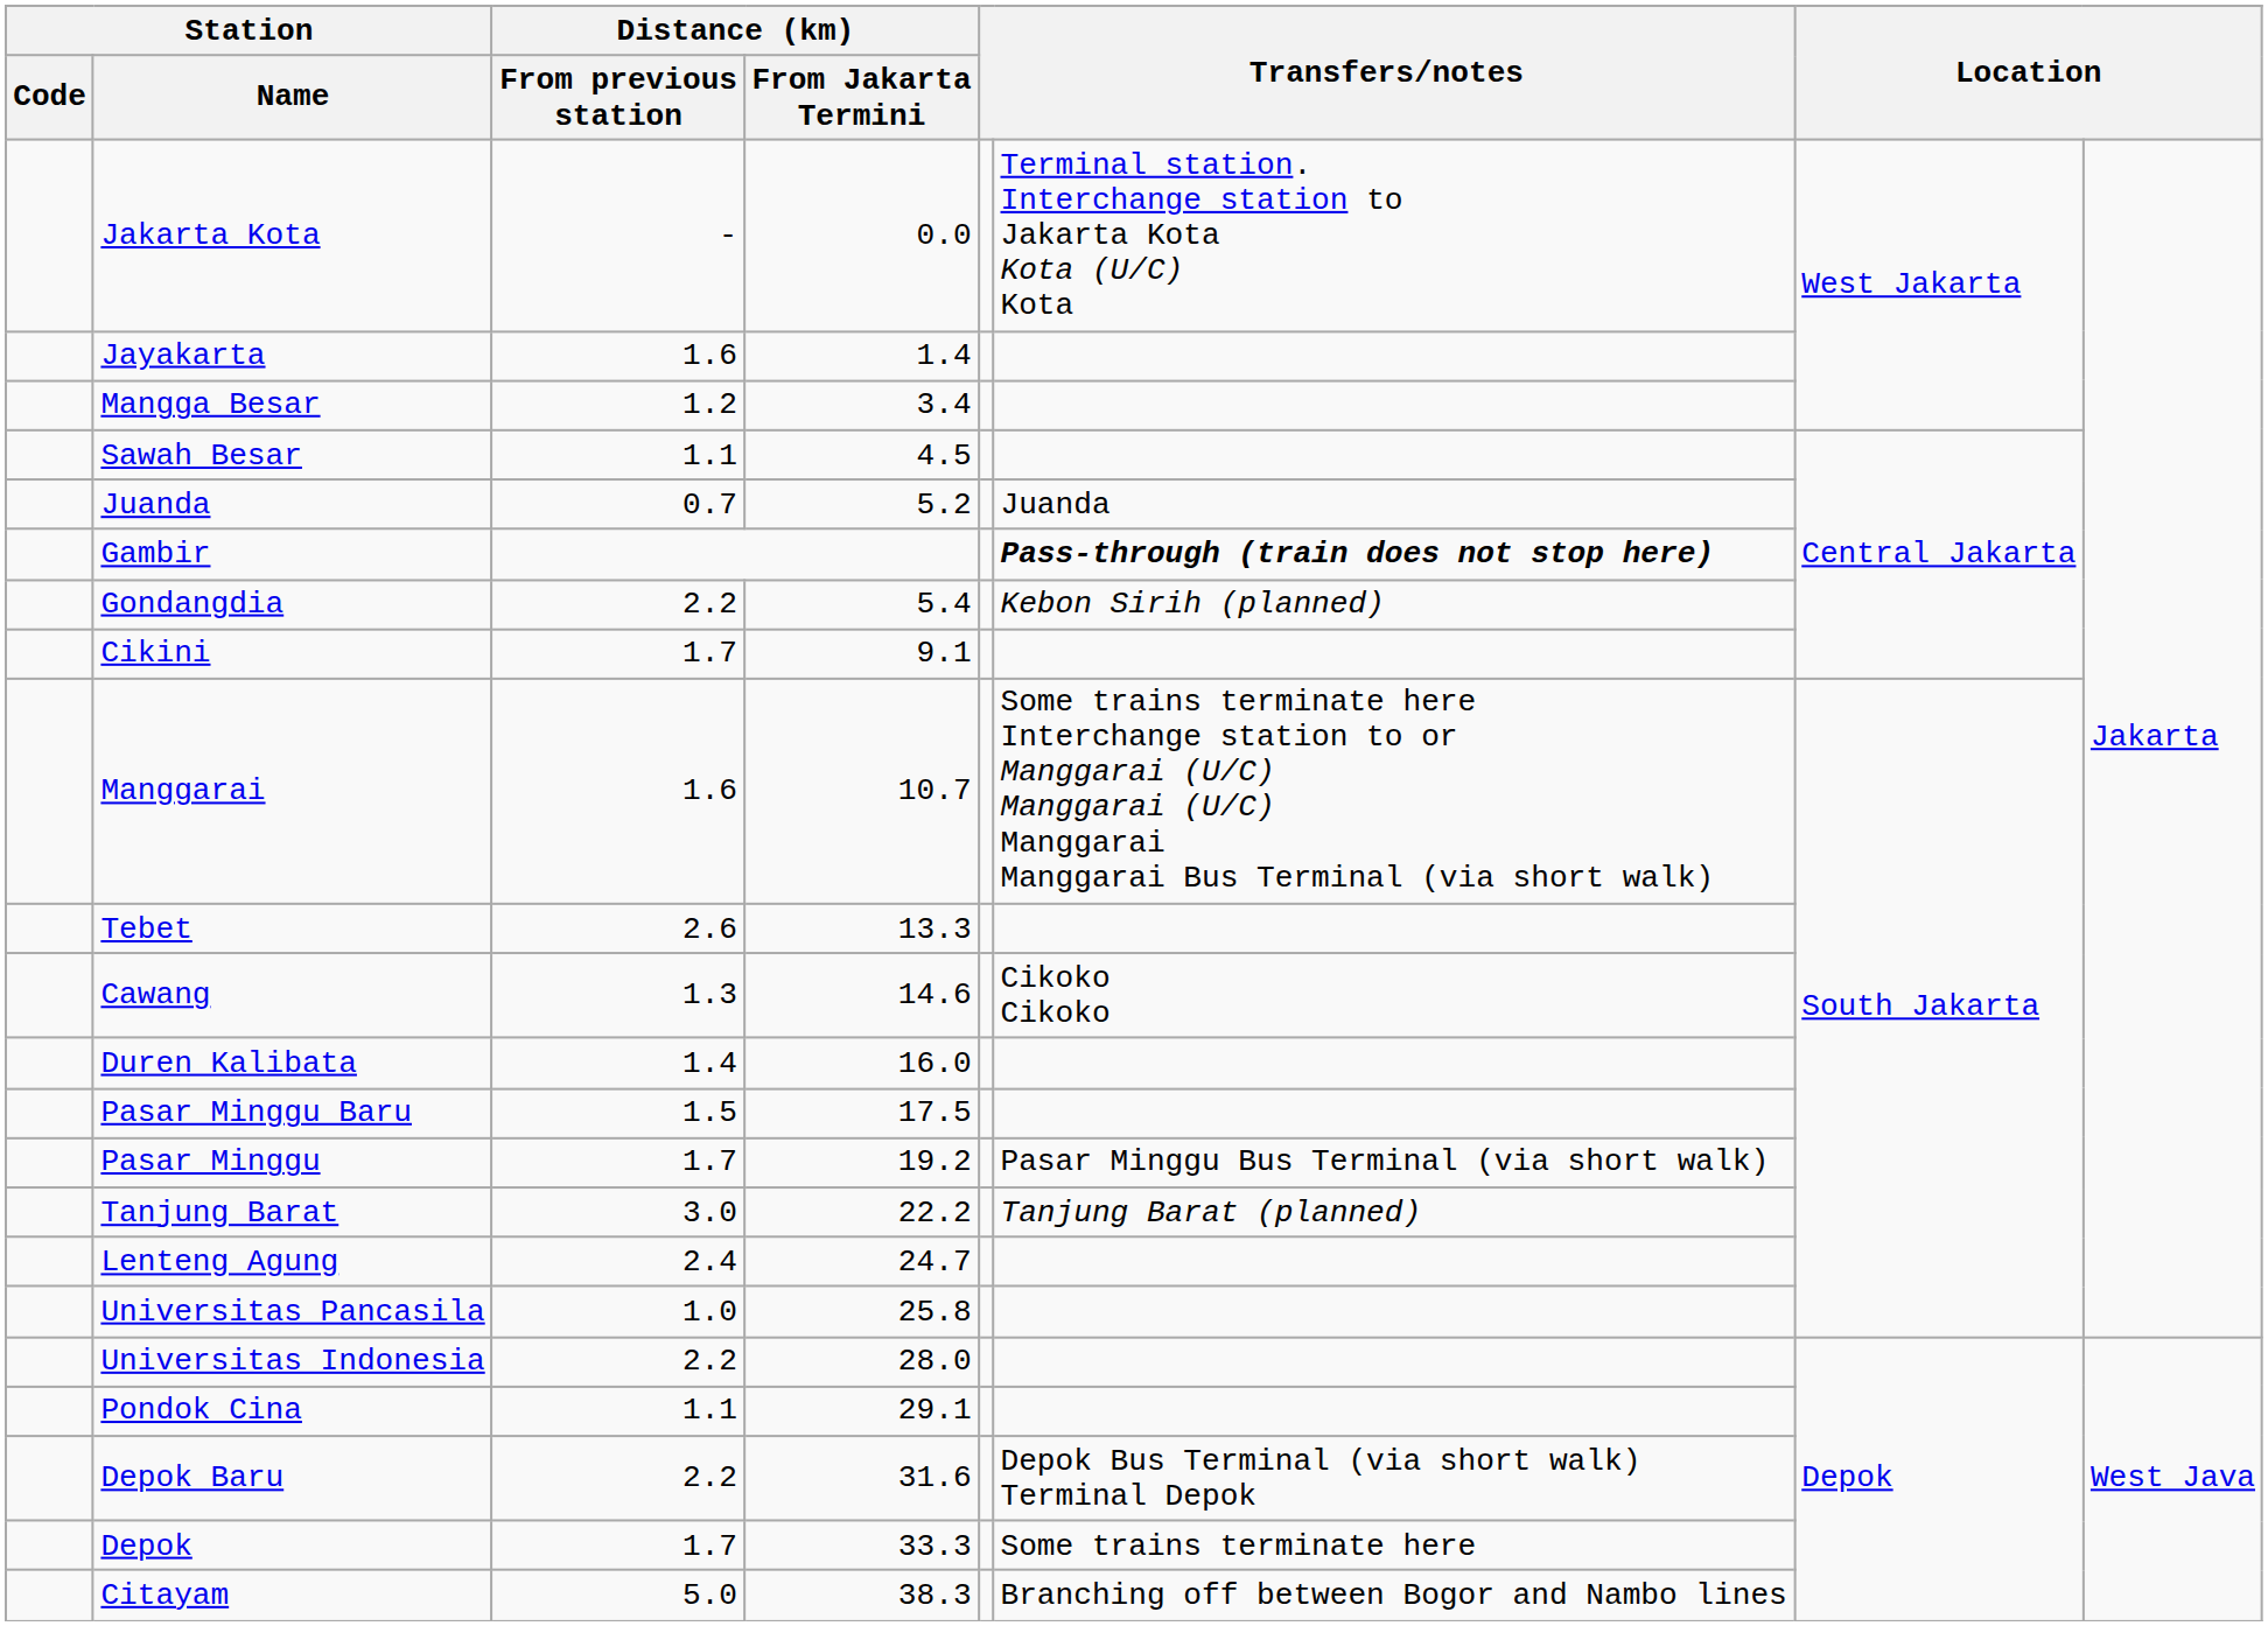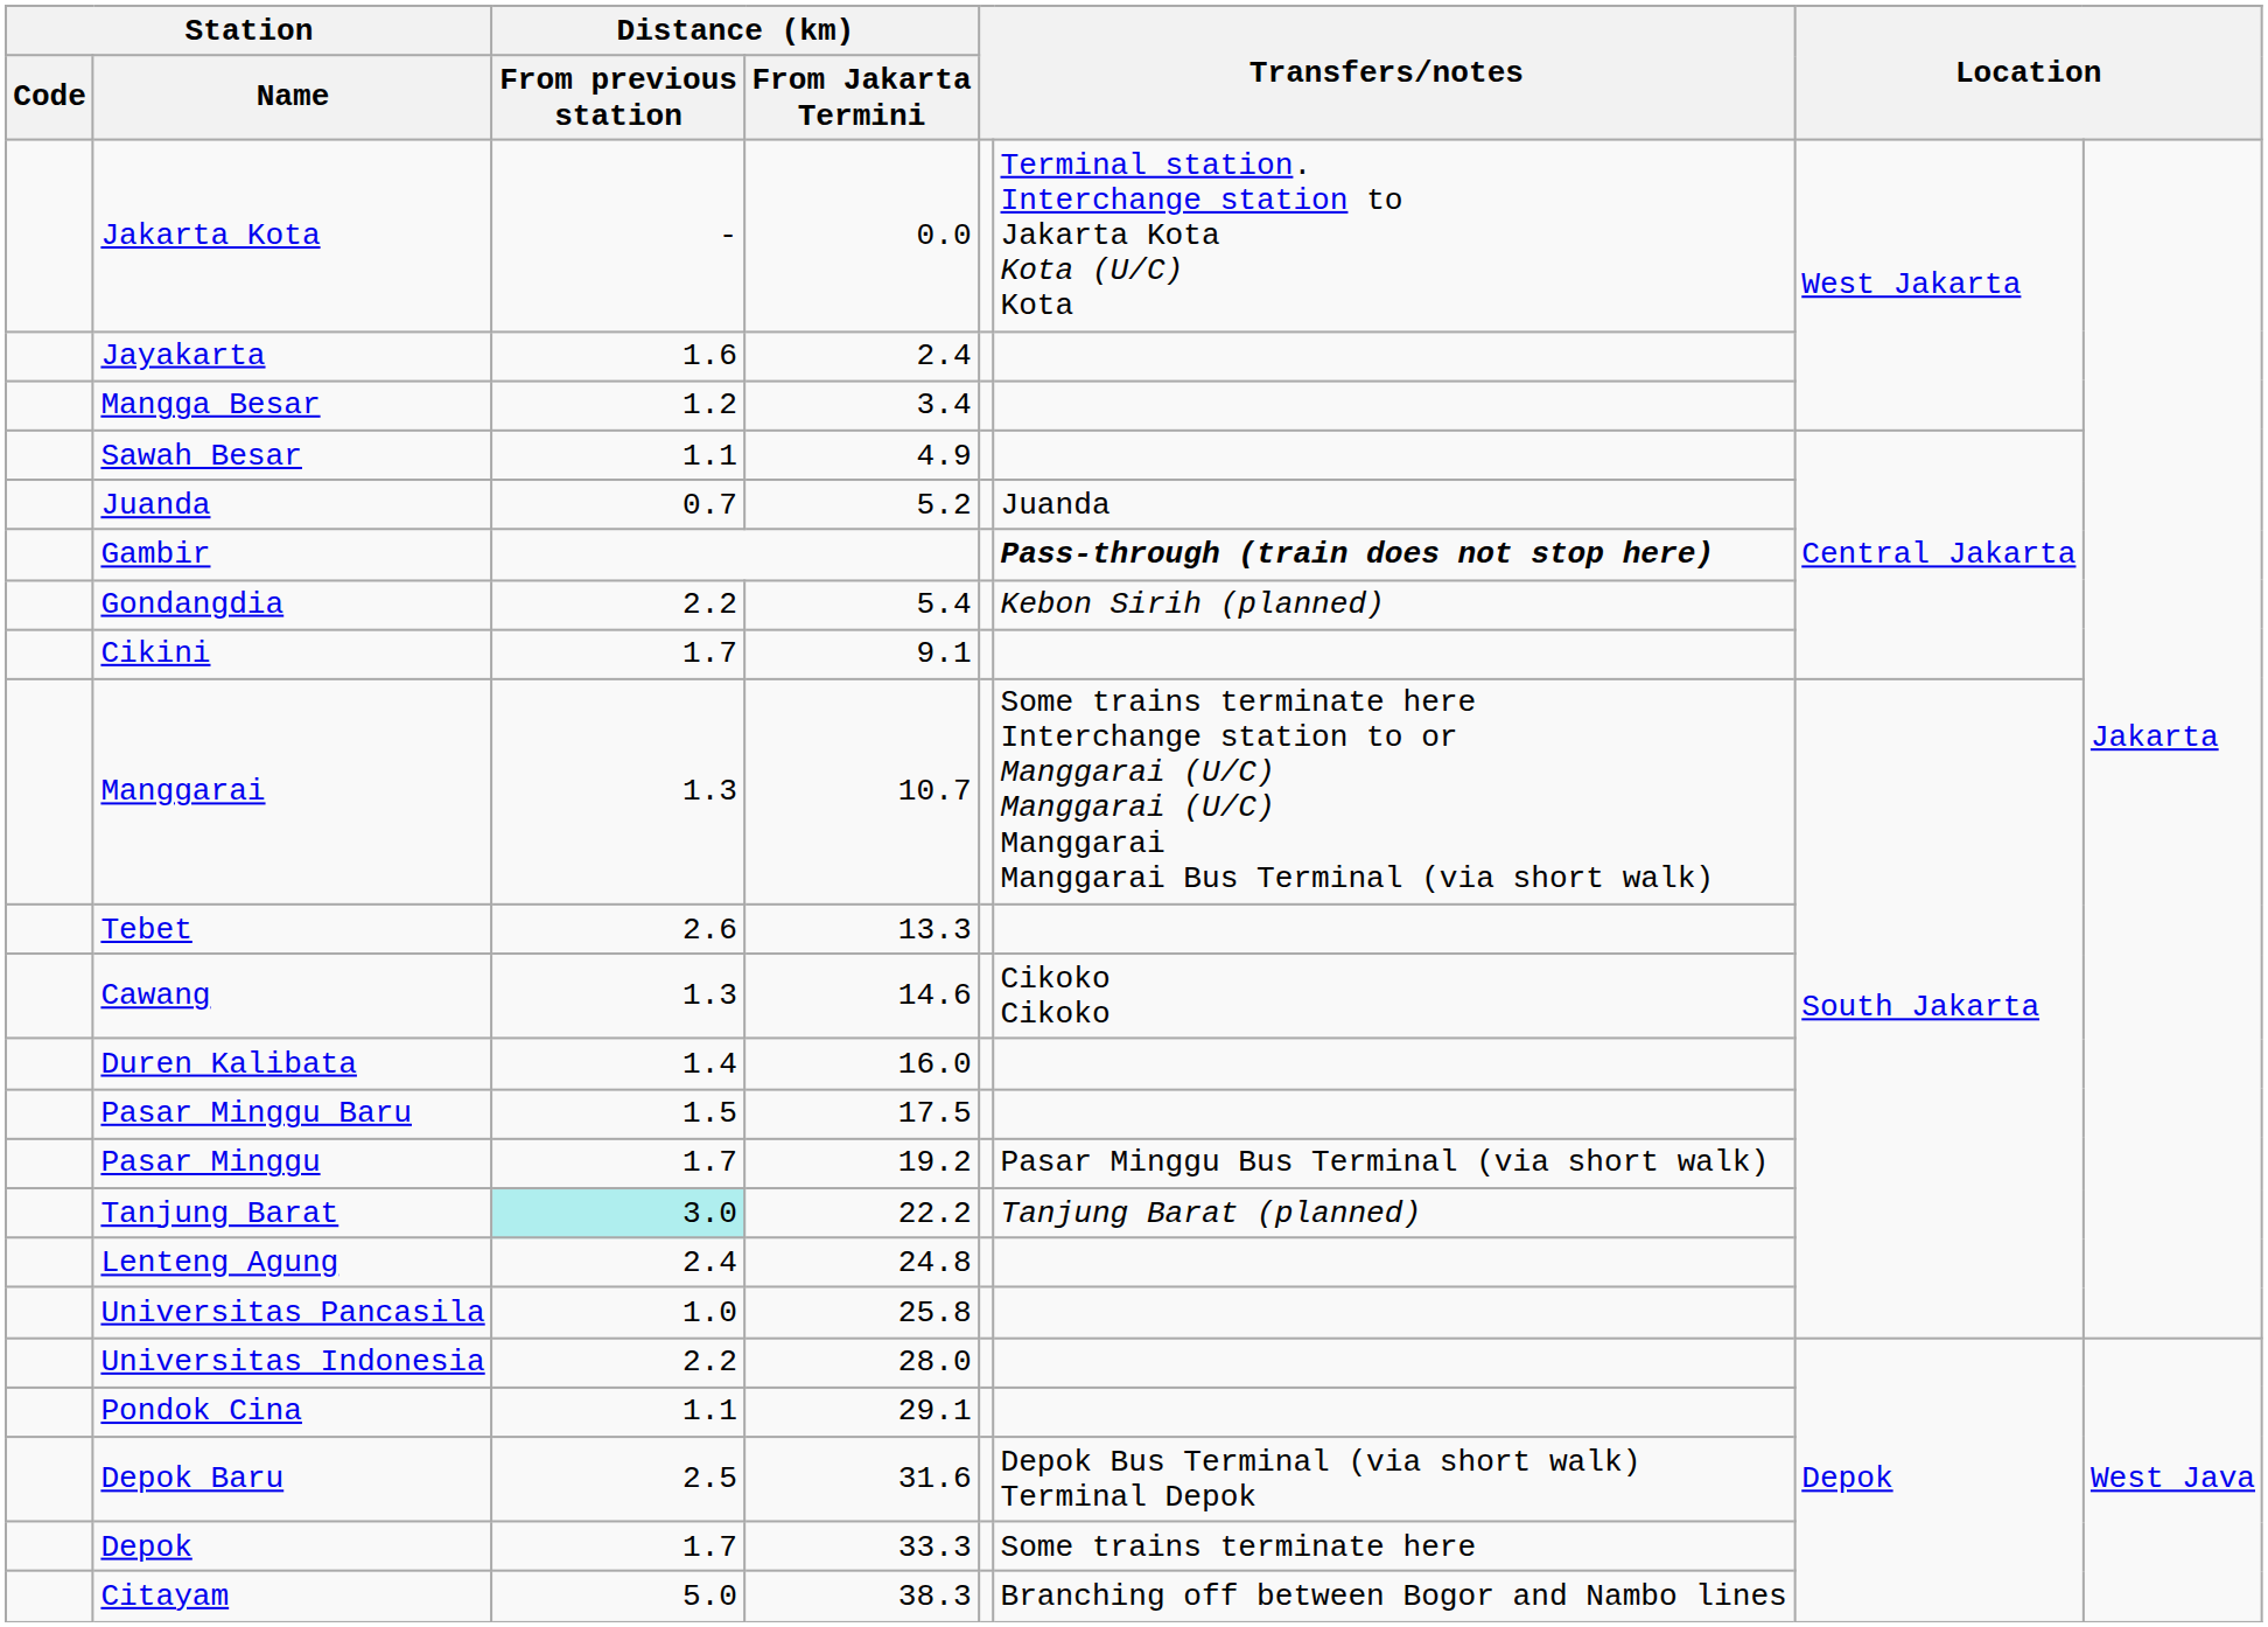Jayakarta | Distance (km) / From Jakarta Termini: 1.4 -> 2.4
Sawah Besar | Distance (km) / From Jakarta Termini: 4.5 -> 4.9
Manggarai | Distance (km) / From previous station: 1.6 -> 1.3
Tanjung Barat | Distance (km) / From previous station: no background -> paleturquoise background
Lenteng Agung | Distance (km) / From Jakarta Termini: 24.7 -> 24.8
Depok Baru | Distance (km) / From previous station: 2.2 -> 2.5
